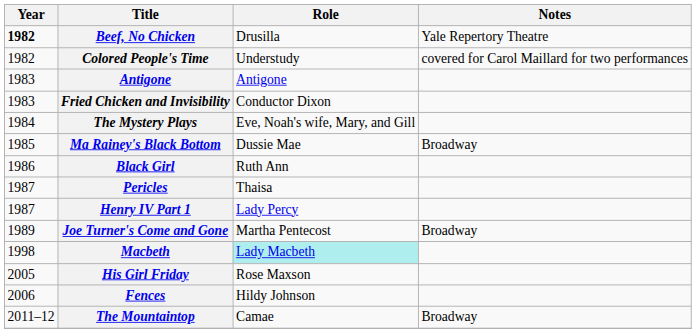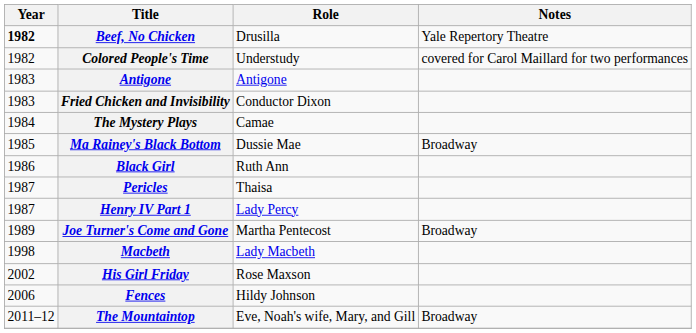The Mystery Plays | Role: Eve, Noah's wife, Mary, and Gill -> Camae
Macbeth | Role: paleturquoise background -> no background
His Girl Friday | Year: 2005 -> 2002
The Mountaintop | Role: Camae -> Eve, Noah's wife, Mary, and Gill
